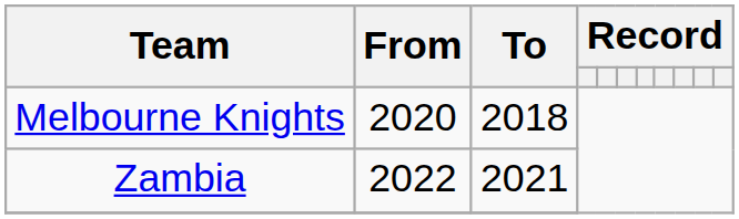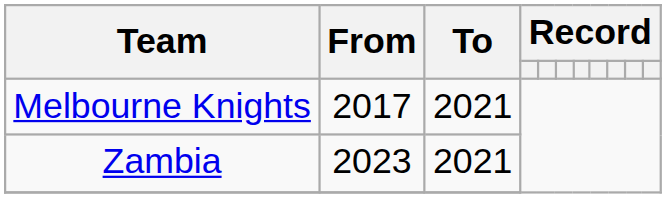Melbourne Knights | From: 2020 -> 2017
Melbourne Knights | To: 2018 -> 2021
Zambia | From: 2022 -> 2023
